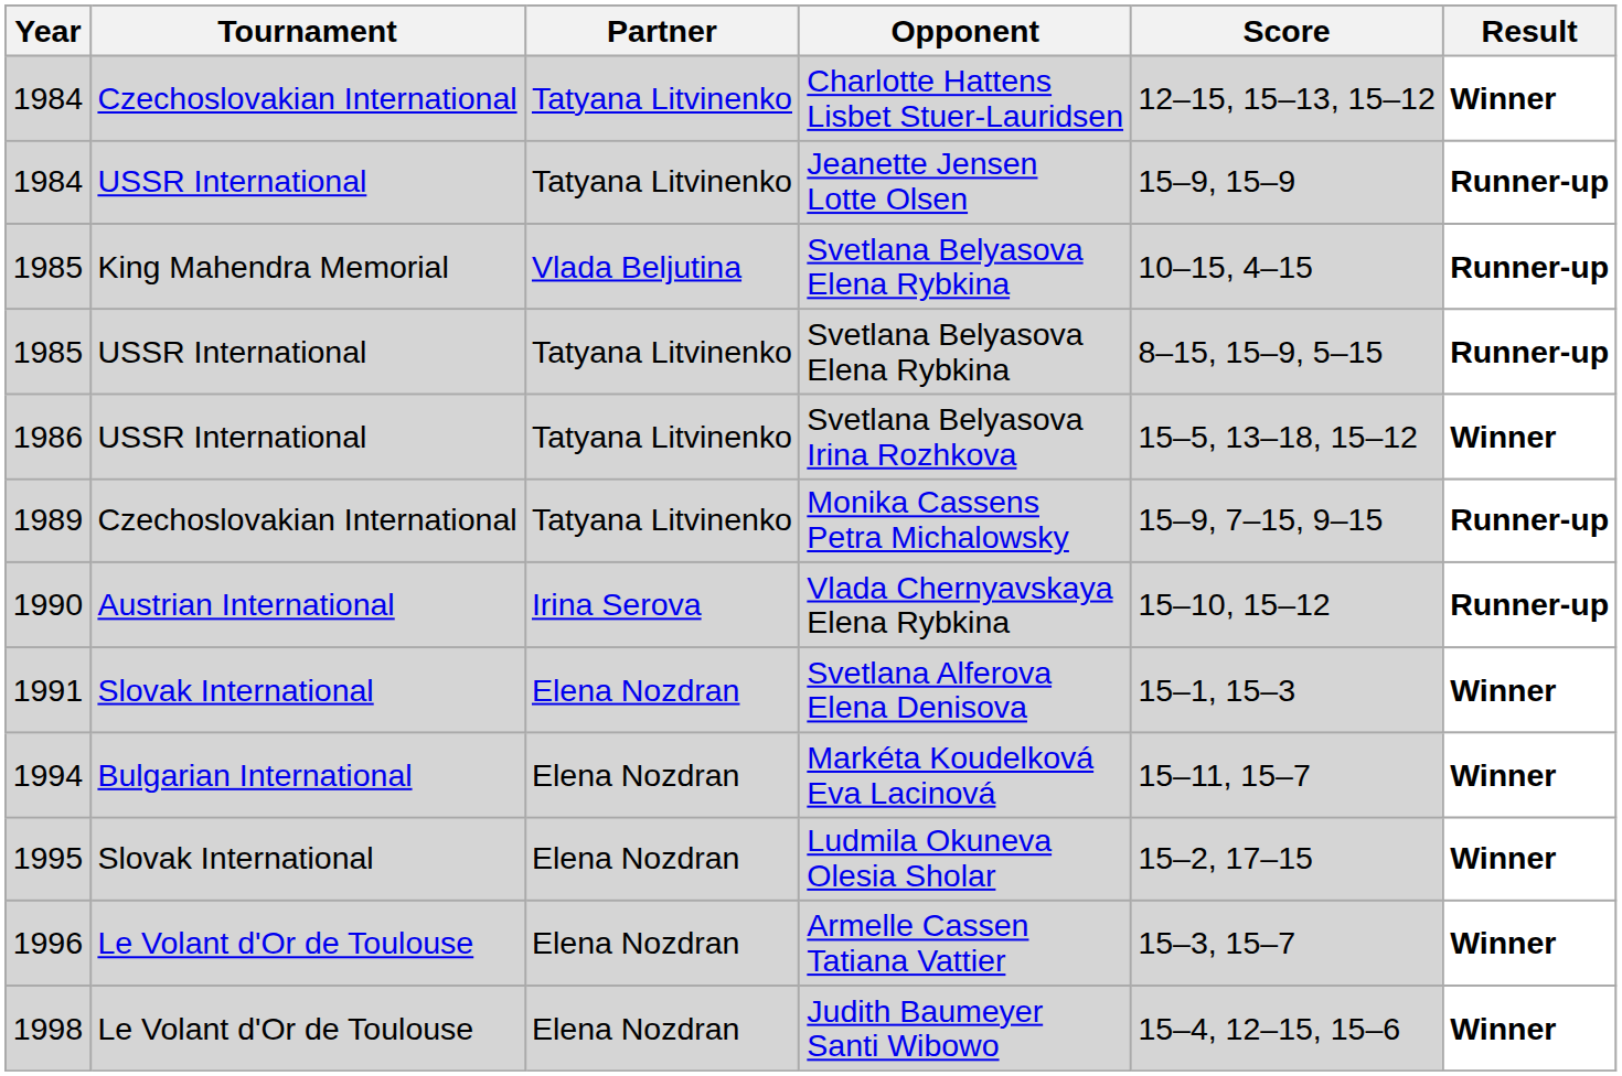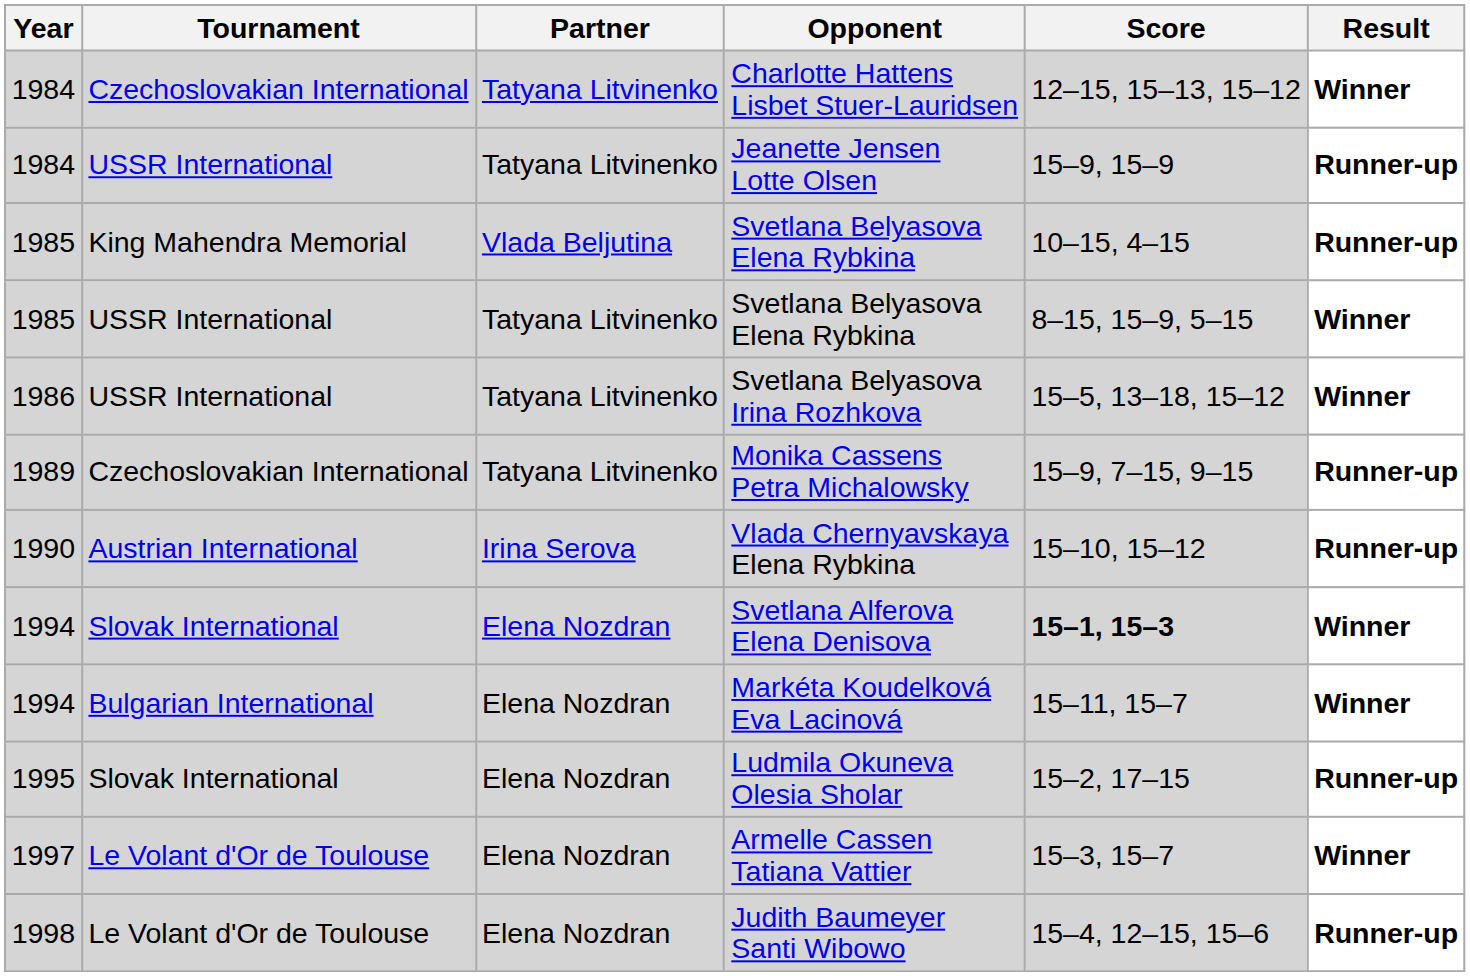USSR International / Svetlana Belyasova Elena Rybkina | Result: Runner-up -> Winner
Svetlana Alferova Elena Denisova | Year: 1991 -> 1994
Svetlana Alferova Elena Denisova | Score: normal -> bold
Ludmila Okuneva Olesia Sholar | Result: Winner -> Runner-up
Armelle Cassen Tatiana Vattier | Year: 1996 -> 1997
Judith Baumeyer Santi Wibowo | Result: Winner -> Runner-up
